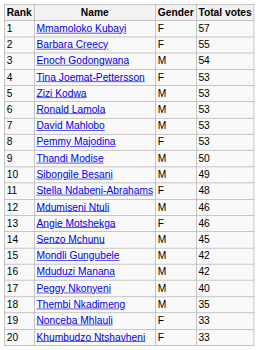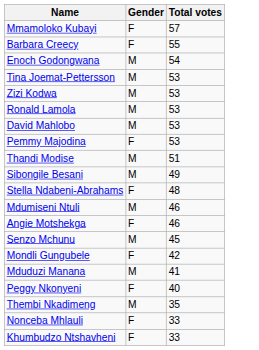- column: Rank | 1 | 2 | 3 | 4 | 5 | 6 | 7 | 8 | 9 | 10 | 11 | 12 | 13 | 14 | 15 | 16 | 17 | 18 | 19 | 20
Tina Joemat-Pettersson | Gender: F -> M
Thandi Modise | Total votes: 50 -> 51
Mondli Gungubele | Gender: M -> F
Mduduzi Manana | Total votes: 42 -> 41
Peggy Nkonyeni | Gender: M -> F
